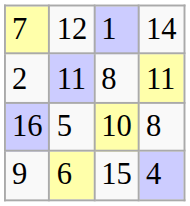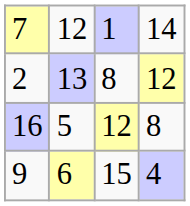2 | column 2: 11 -> 13
2 | column 4: 11 -> 12
16 | column 3: 10 -> 12
